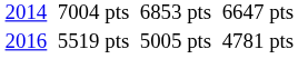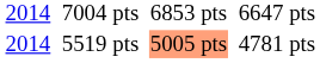5519 pts | column 1: 2016 -> 2014
5519 pts | column 5: no background -> lightsalmon background
